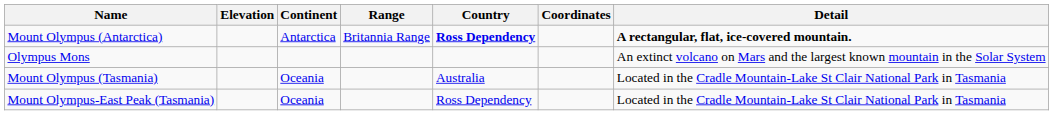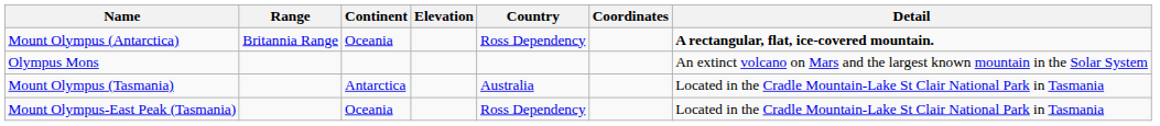columns swapped: Elevation <-> Range
Mount Olympus (Antarctica) | Continent: Antarctica -> Oceania
Mount Olympus (Antarctica) | Country: bold -> normal
Mount Olympus (Tasmania) | Continent: Oceania -> Antarctica
